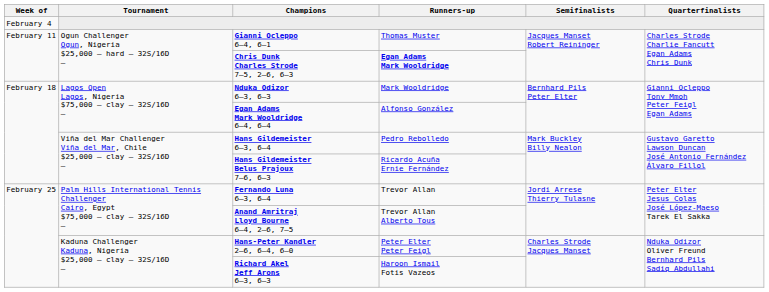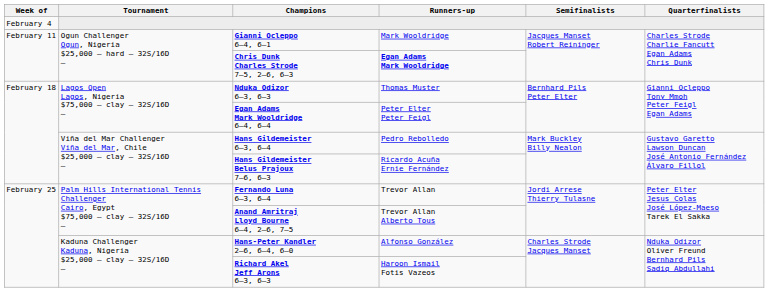Gianni Ocleppo 6–4, 6–1 | Runners-up: Thomas Muster -> Mark Wooldridge
Nduka Odizor 6–3, 6–3 | Runners-up: Mark Wooldridge -> Thomas Muster
Egan Adams Mark Wooldridge 6–4, 6–4 | Runners-up: Alfonso González -> Peter Elter Peter Feigl
Hans-Peter Kandler 2–6, 6–4, 6–0 | Runners-up: Peter Elter Peter Feigl -> Alfonso González
